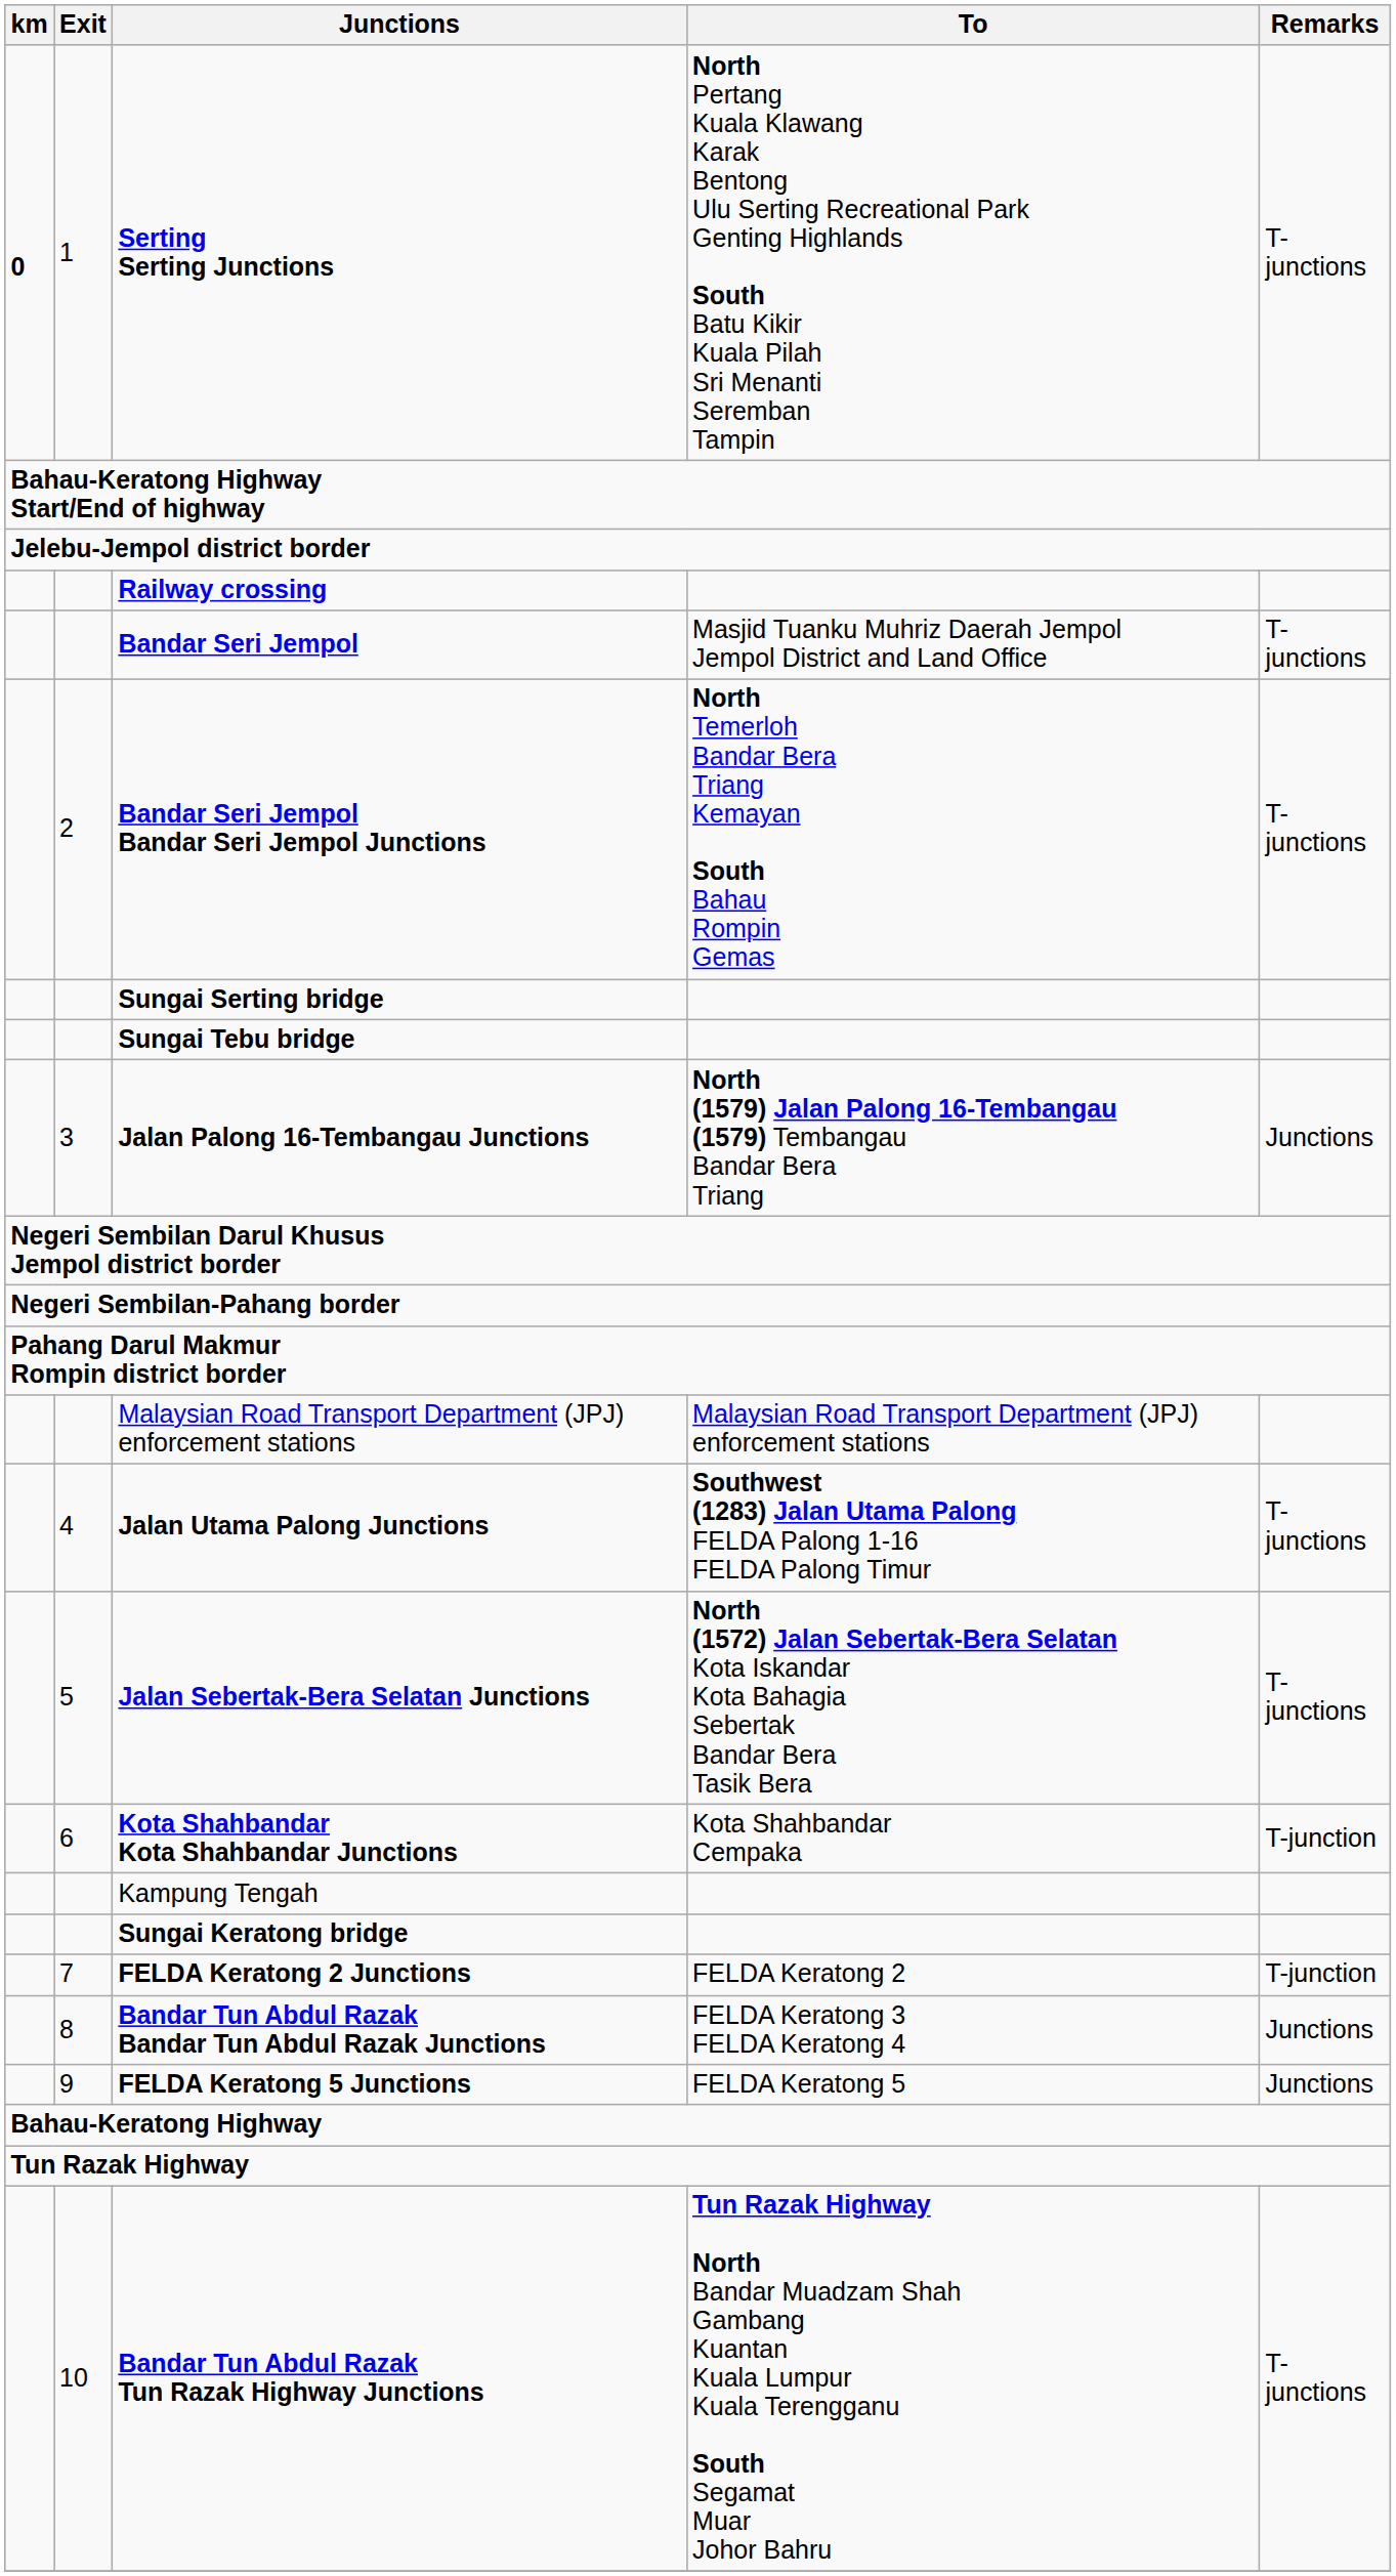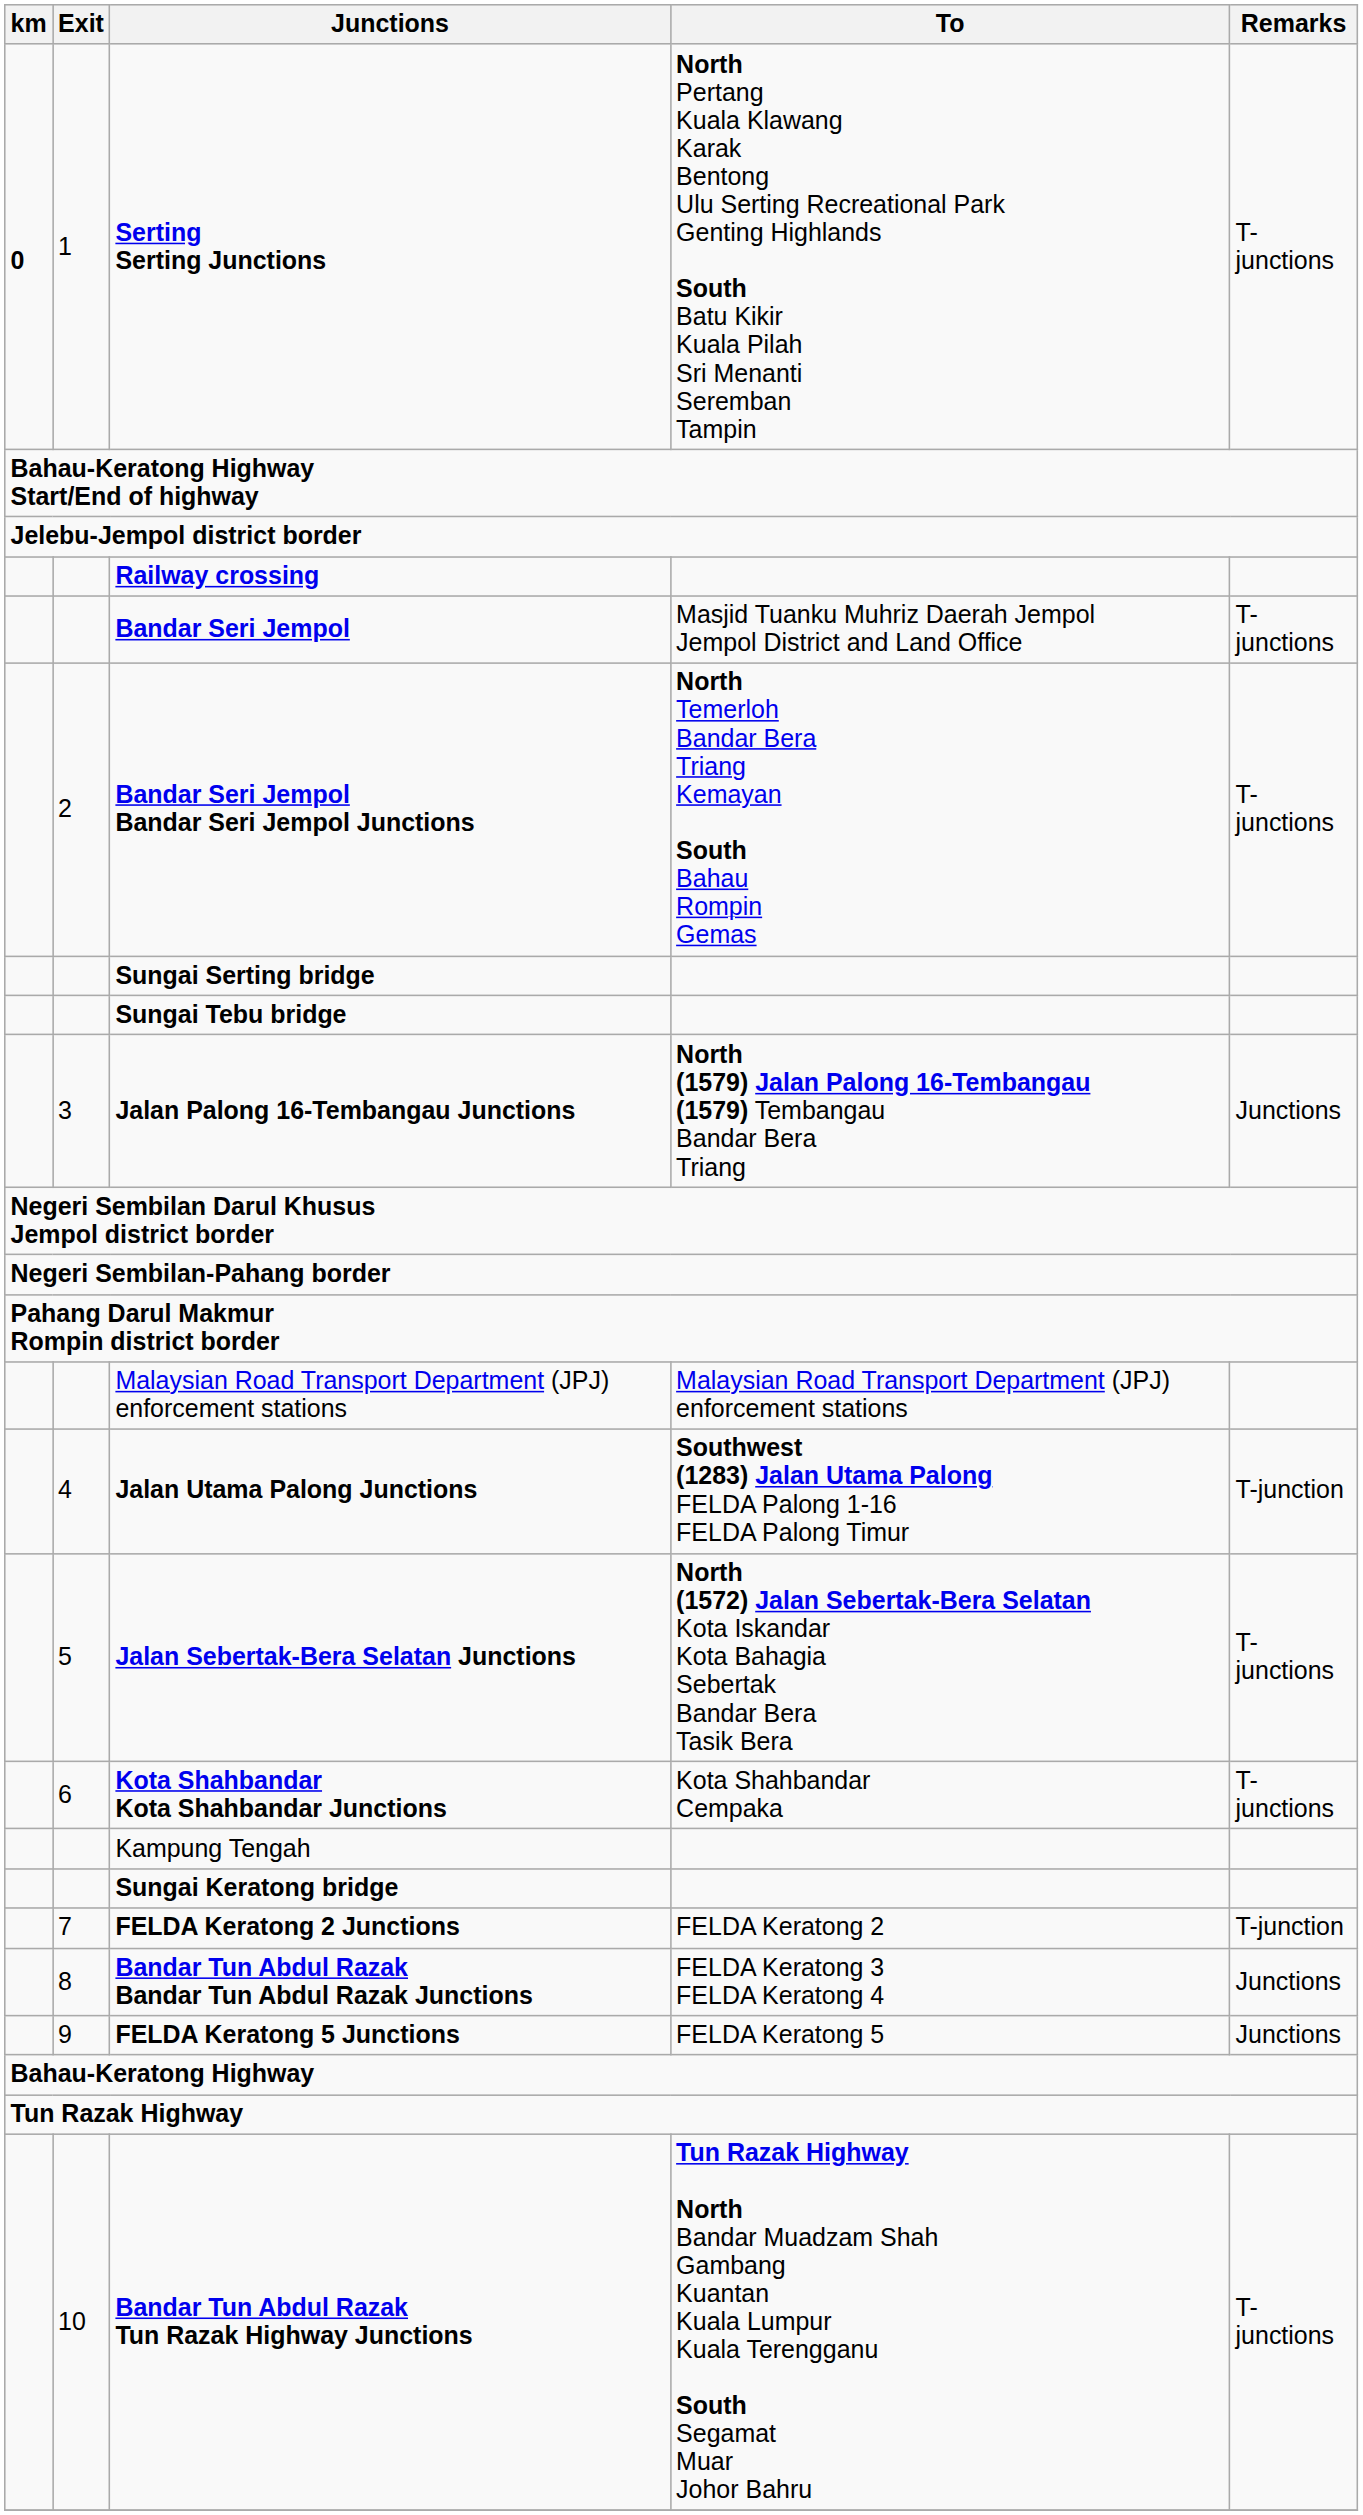Jalan Utama Palong Junctions | Remarks: T-junctions -> T-junction
Kota Shahbandar Kota Shahbandar Junctions | Remarks: T-junction -> T-junctions
